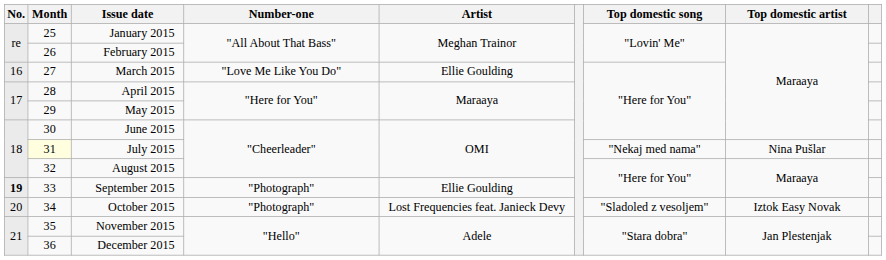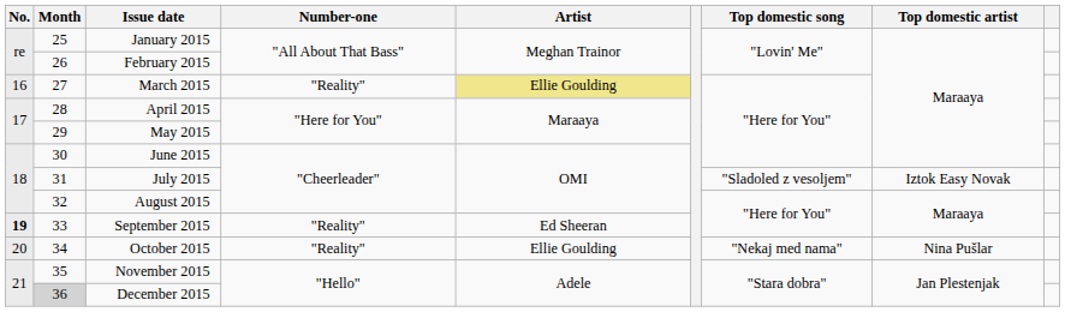March 2015 | Number-one: "Love Me Like You Do" -> "Reality"
March 2015 | Artist: no background -> khaki background
July 2015 | Month: lightyellow background -> no background
July 2015 | Top domestic song: "Nekaj med nama" -> "Sladoled z vesoljem"
July 2015 | Top domestic artist: Nina Pušlar -> Iztok Easy Novak
September 2015 | Number-one: "Photograph" -> "Reality"
September 2015 | Artist: Ellie Goulding -> Ed Sheeran
October 2015 | Number-one: "Photograph" -> "Reality"
October 2015 | Artist: Lost Frequencies feat. Janieck Devy -> Ellie Goulding
October 2015 | Top domestic song: "Sladoled z vesoljem" -> "Nekaj med nama"
October 2015 | Top domestic artist: Iztok Easy Novak -> Nina Pušlar
December 2015 | Month: no background -> lightgrey background
